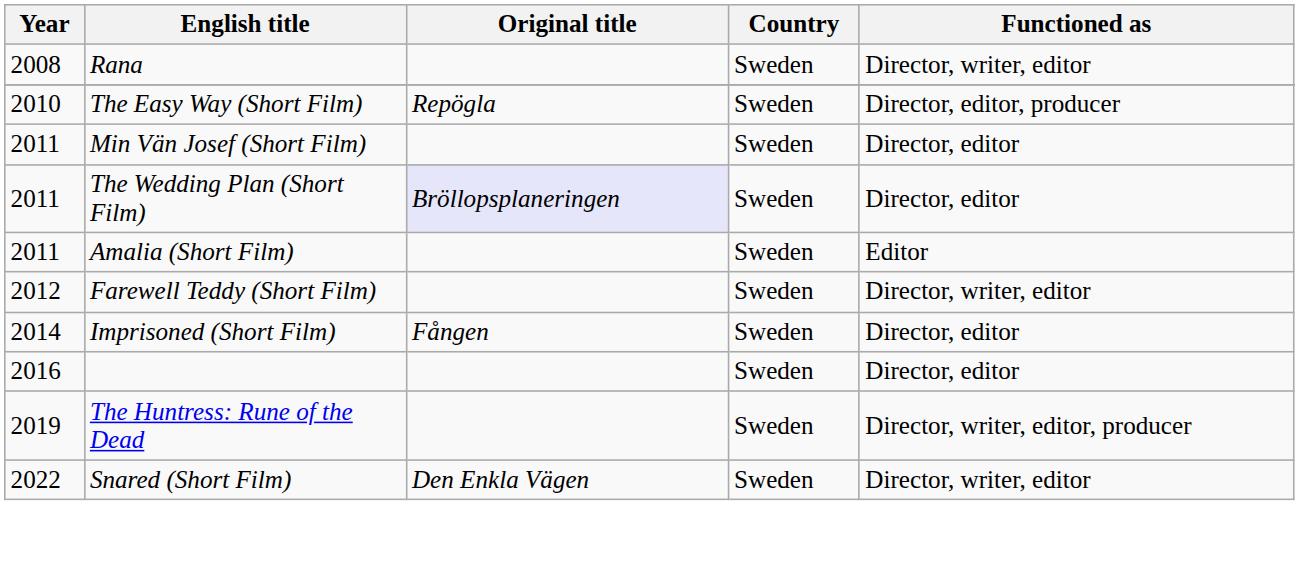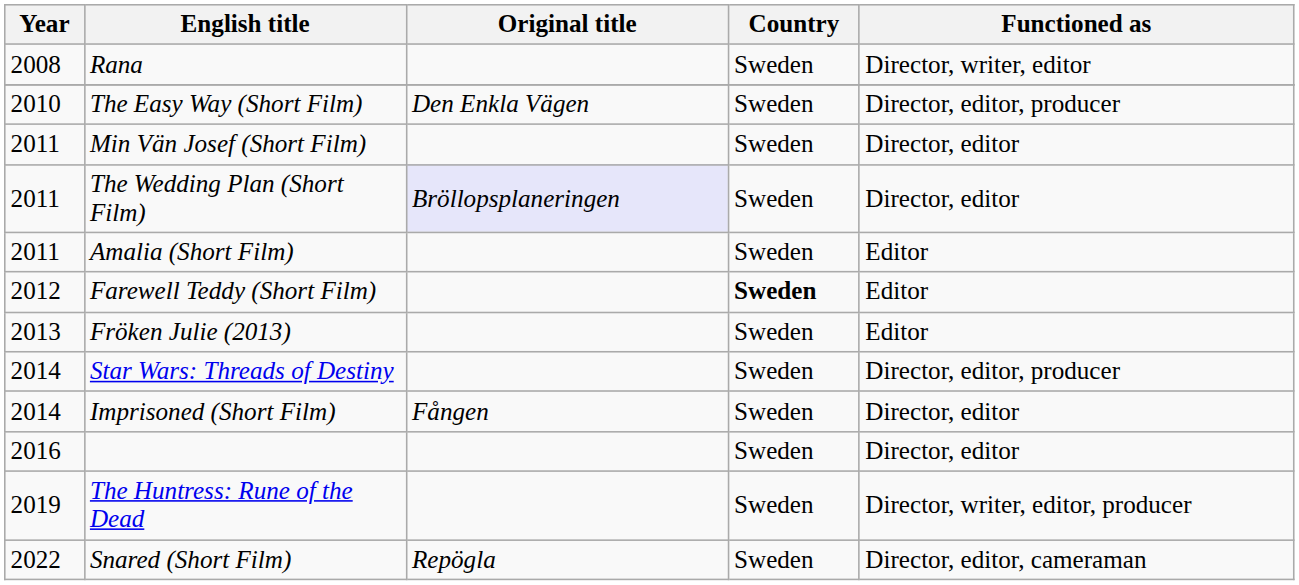The Easy Way (Short Film) | Original title: Repögla -> Den Enkla Vägen
Farewell Teddy (Short Film) | Country: normal -> bold
Farewell Teddy (Short Film) | Functioned as: Director, writer, editor -> Editor
+ row: 2013 | Fröken Julie (2013) | Sweden | Editor
+ row: 2014 | Star Wars: Threads of Destiny | Sweden | Director, editor, producer
Snared (Short Film) | Original title: Den Enkla Vägen -> Repögla
Snared (Short Film) | Functioned as: Director, writer, editor -> Director, editor, cameraman
